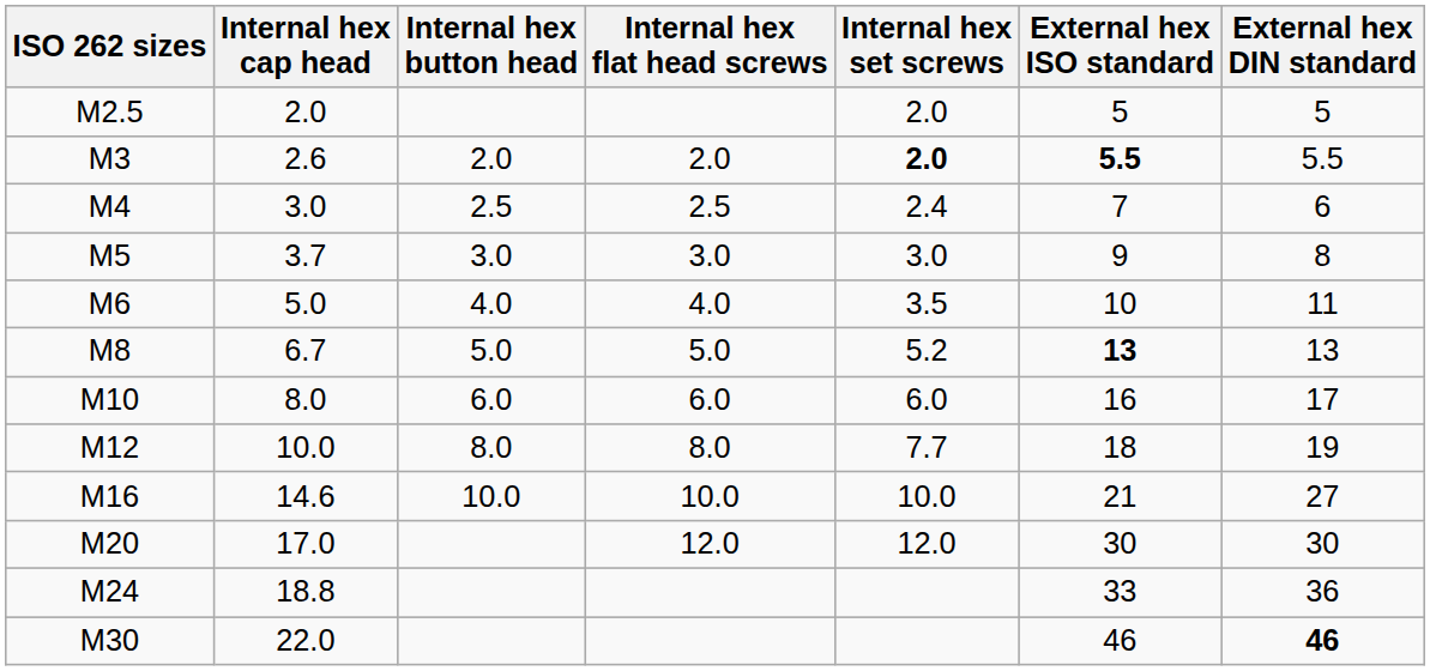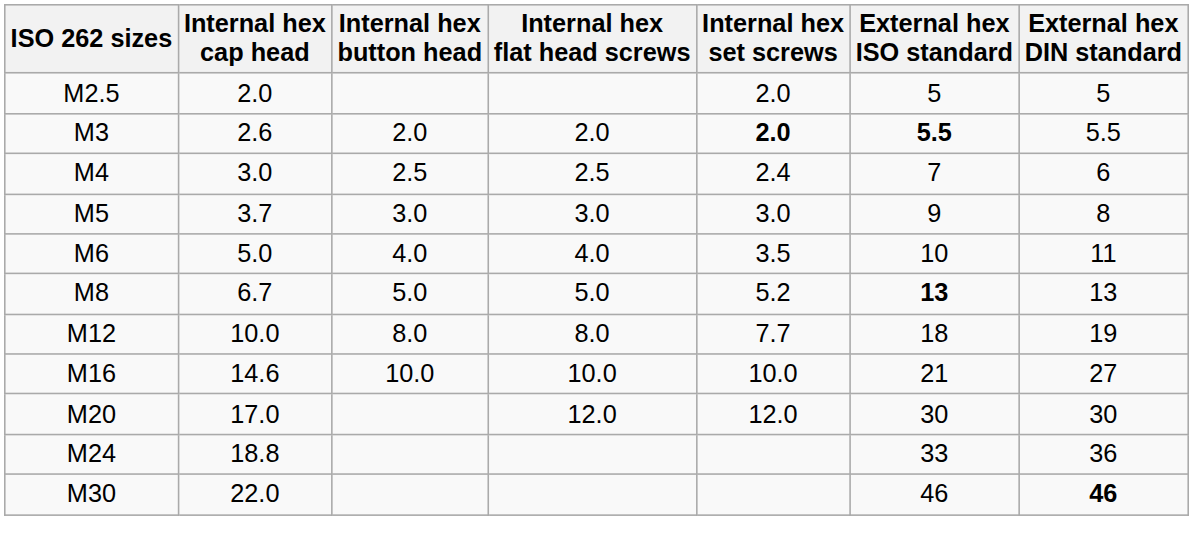- row: M10 | 8.0 | 6.0 | 6.0 | 6.0 | 16 | 17
